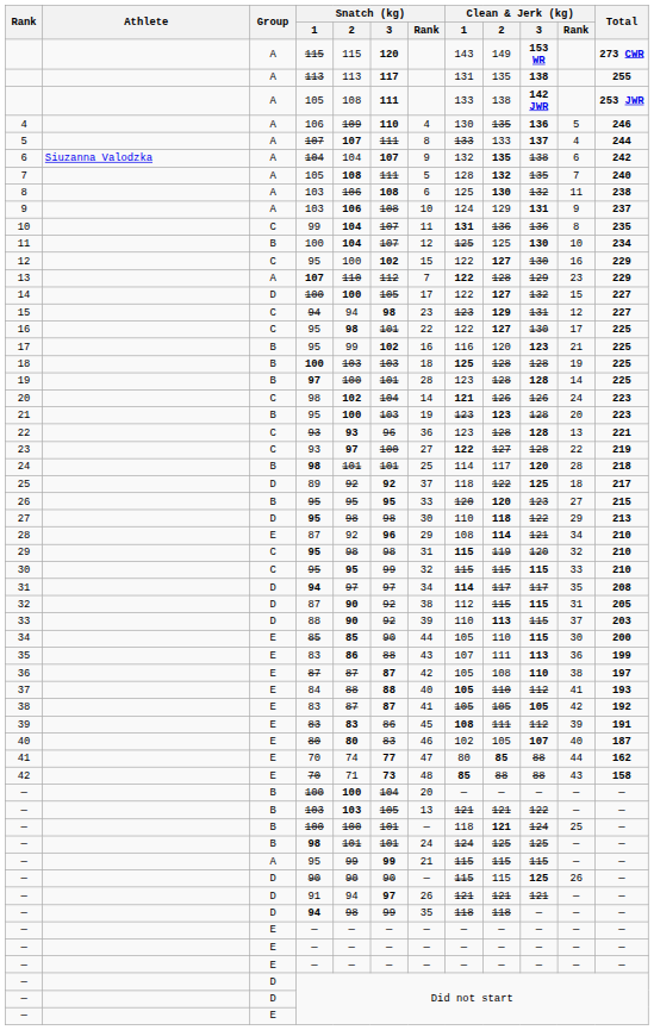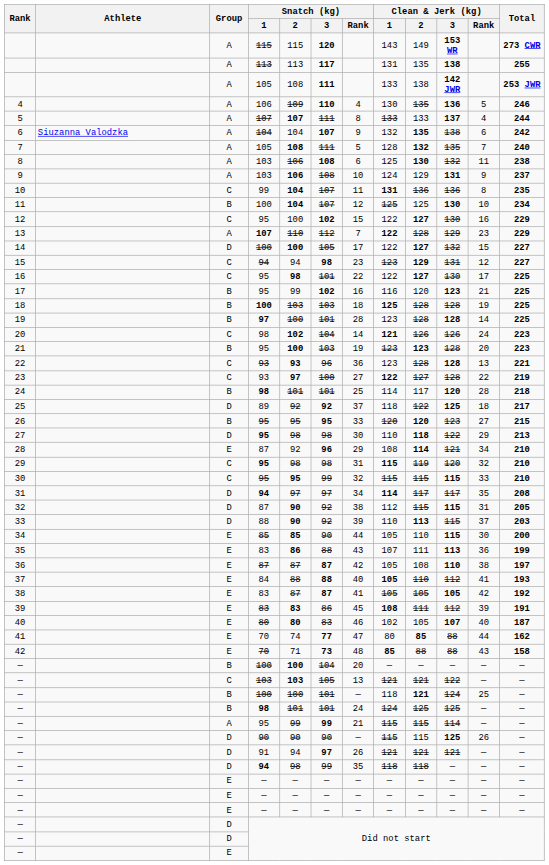— / 103 | Group: B -> C
— / 95 | Clean & Jerk (kg) / 3: 115 -> 114
